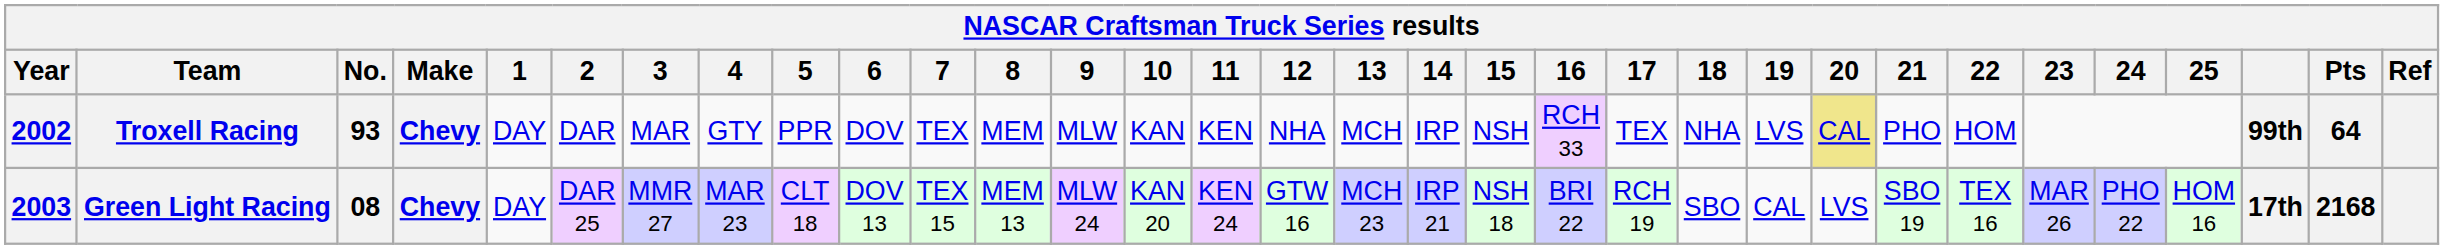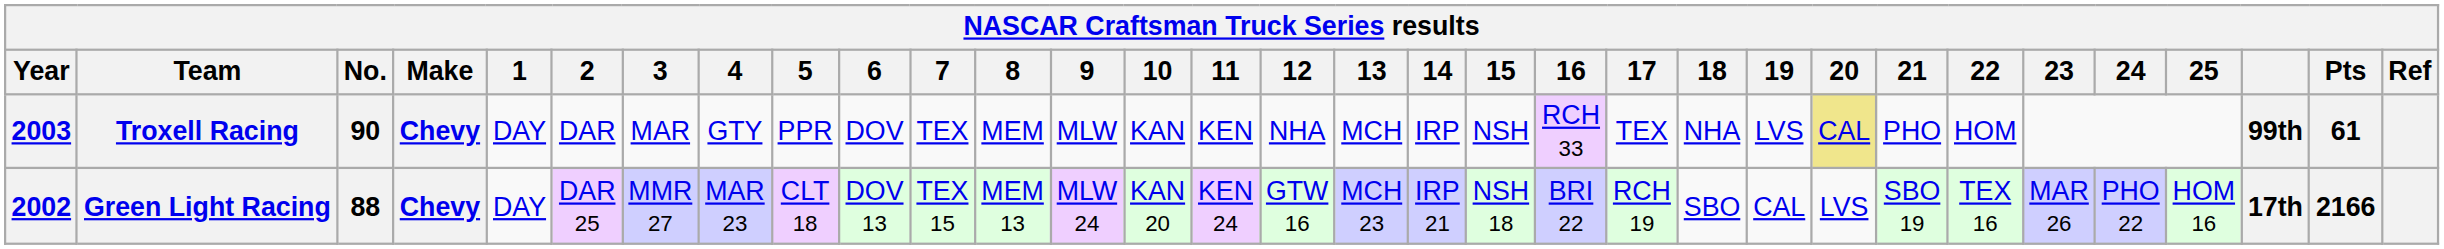Troxell Racing | Year: 2002 -> 2003
Troxell Racing | No.: 93 -> 90
Troxell Racing | Pts: 64 -> 61
Green Light Racing | Year: 2003 -> 2002
Green Light Racing | No.: 08 -> 88
Green Light Racing | Pts: 2168 -> 2166
